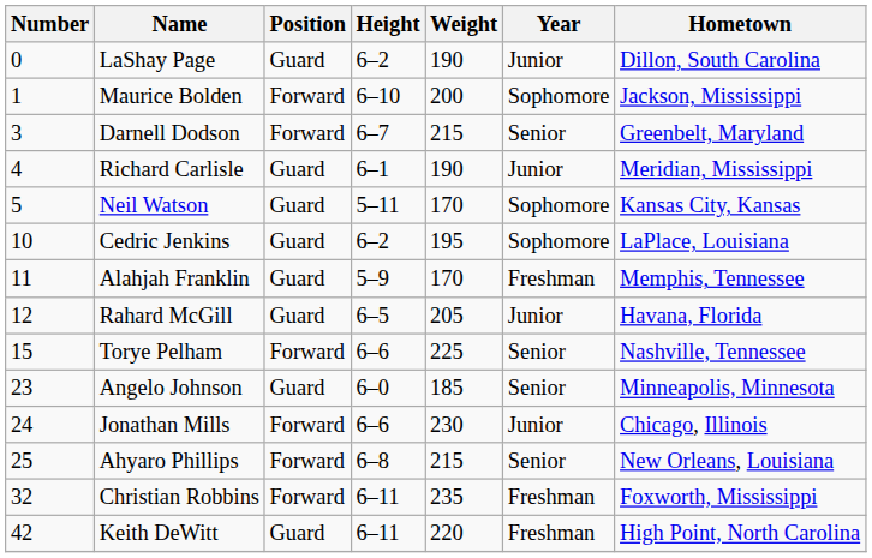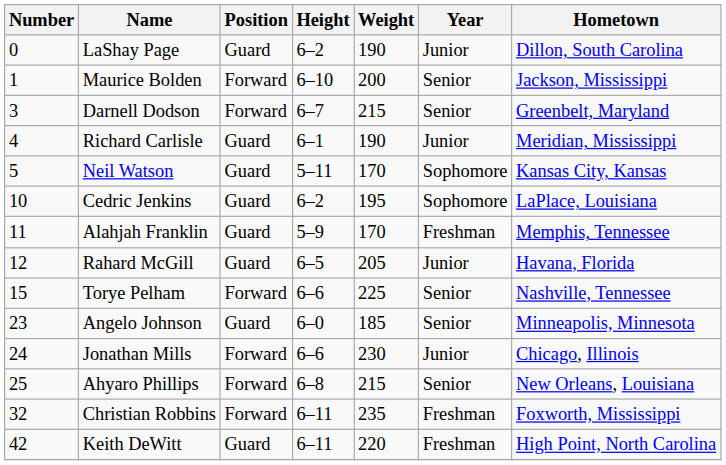Maurice Bolden | Year: Sophomore -> Senior
